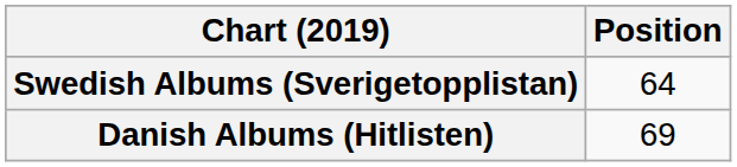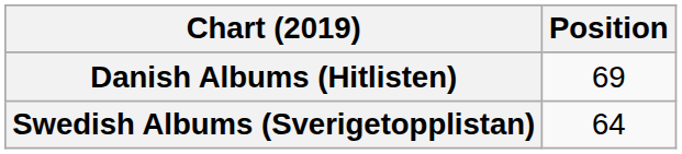rows swapped: Danish Albums (Hitlisten) <-> Swedish Albums (Sverigetopplistan)
